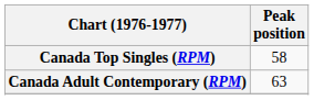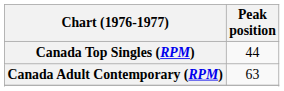Canada Top Singles (RPM) | Peak position: 58 -> 44
